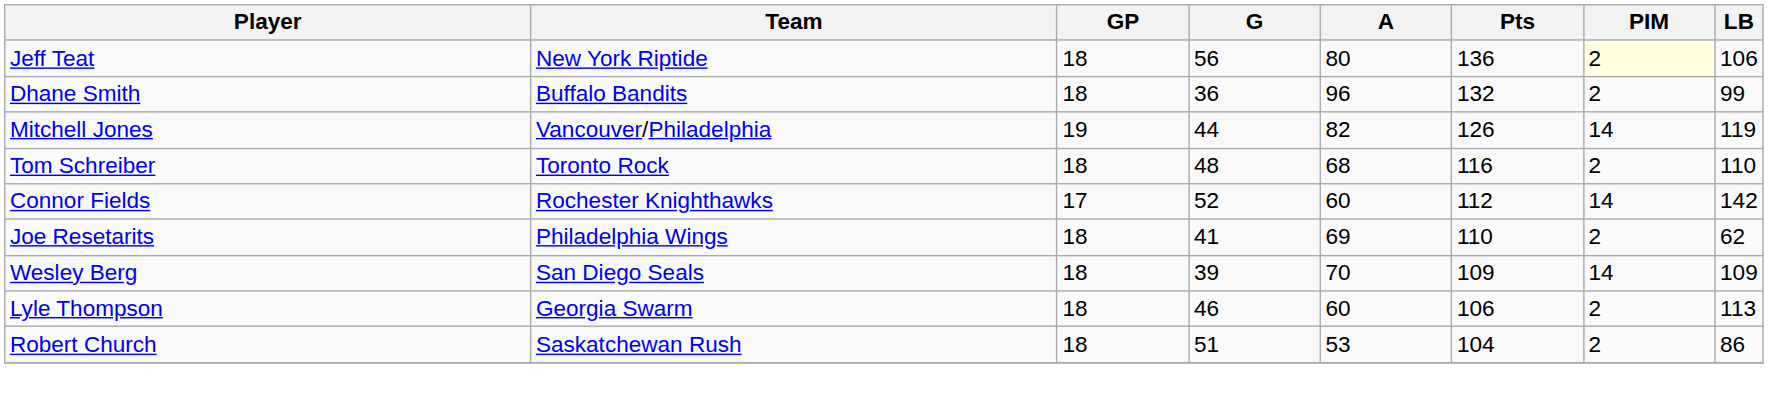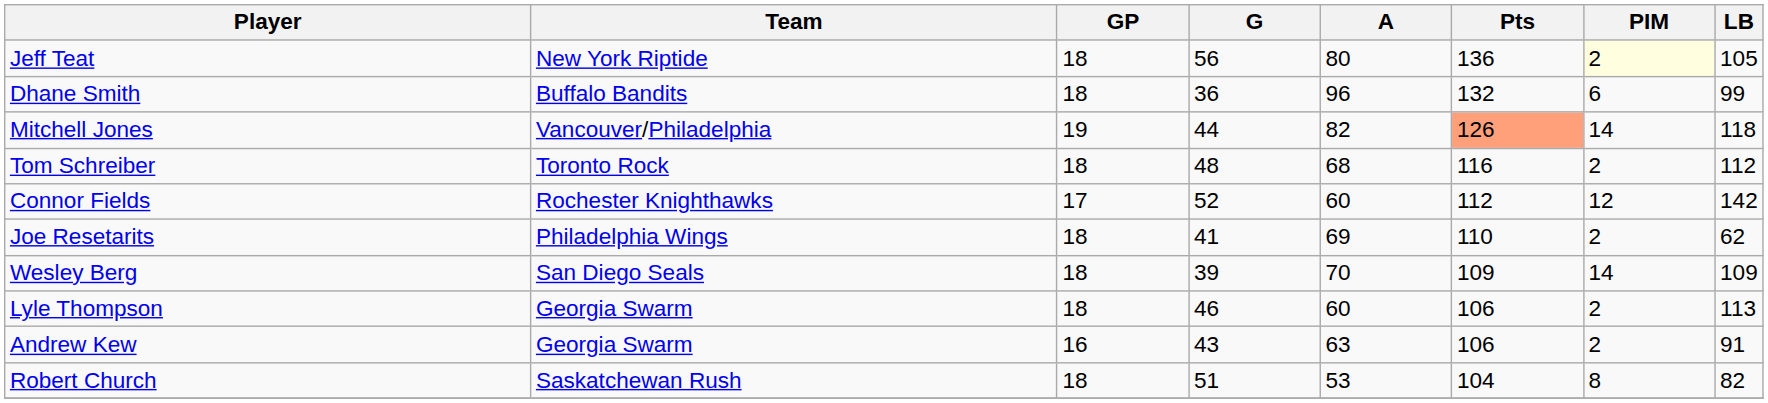Jeff Teat | LB: 106 -> 105
Dhane Smith | PIM: 2 -> 6
Mitchell Jones | Pts: no background -> lightsalmon background
Mitchell Jones | LB: 119 -> 118
Tom Schreiber | LB: 110 -> 112
Connor Fields | PIM: 14 -> 12
+ row: Andrew Kew | Georgia Swarm | 16 | 43 | 63 | 106 | 2 | 91
Robert Church | PIM: 2 -> 8
Robert Church | LB: 86 -> 82
